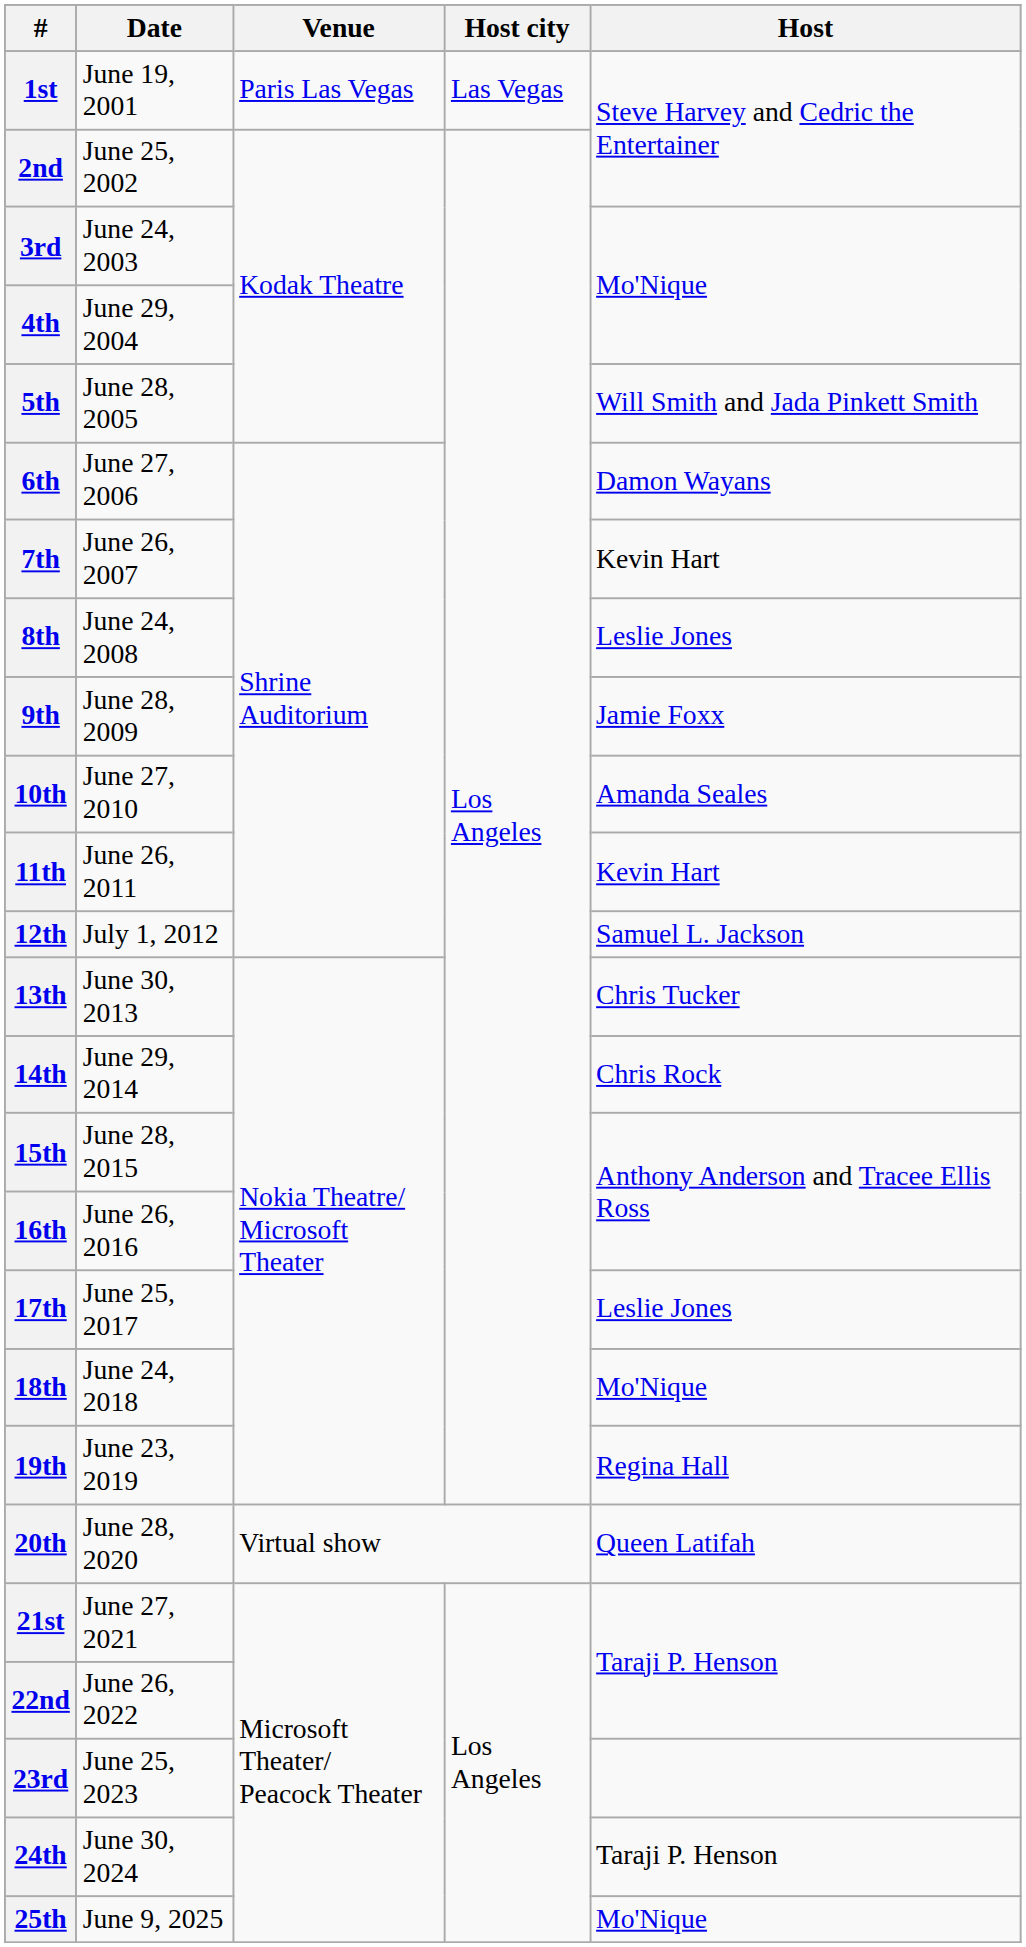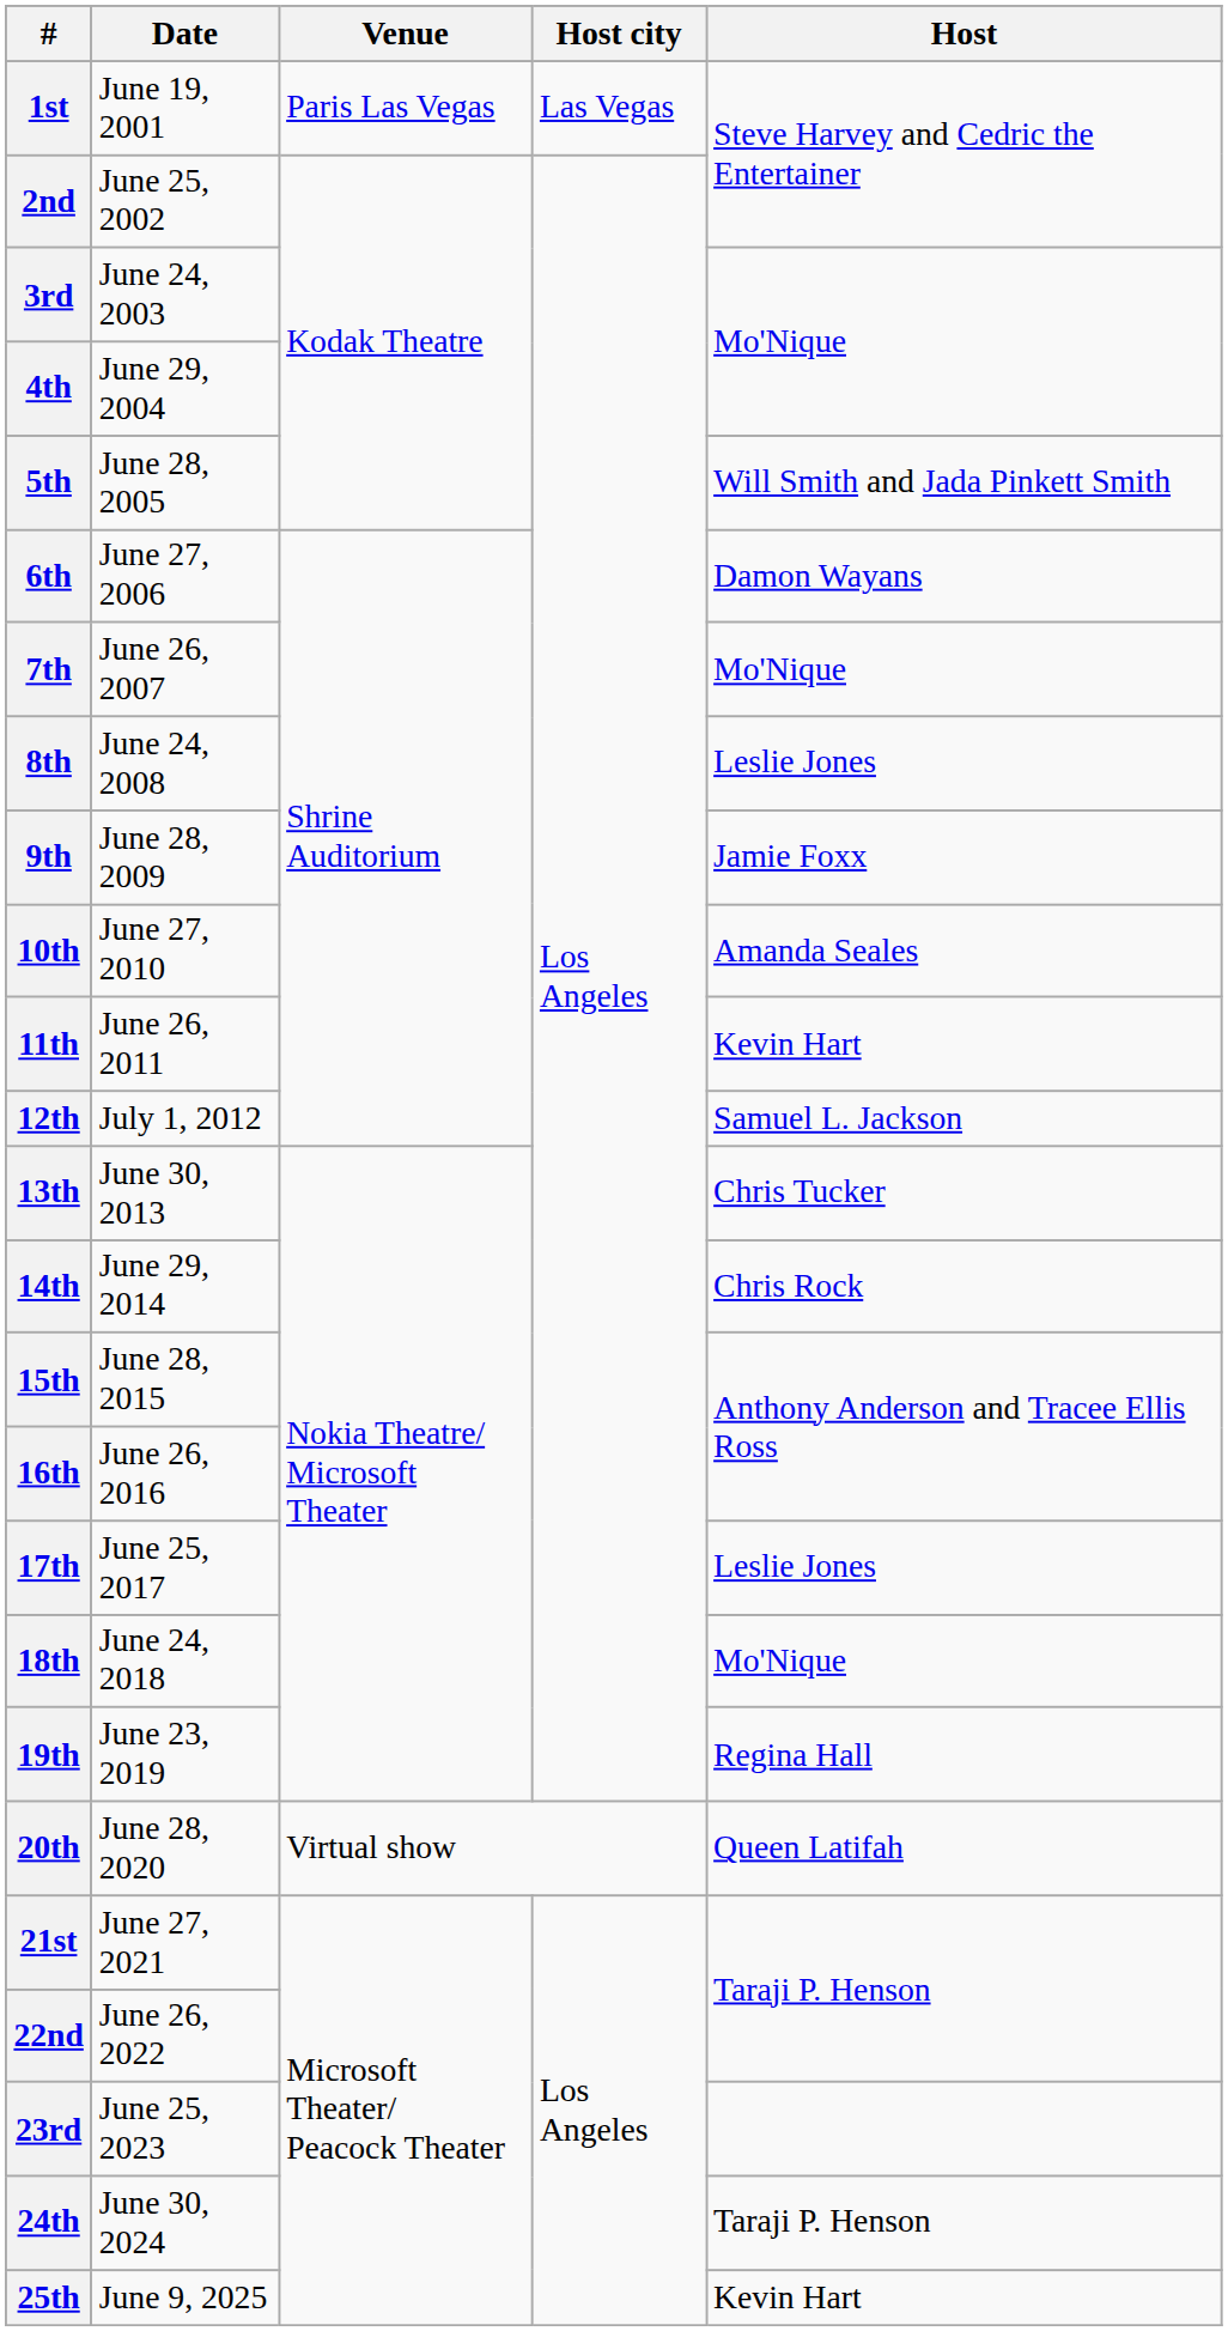7th | Host: Kevin Hart -> Mo'Nique
25th | Host: Mo'Nique -> Kevin Hart
